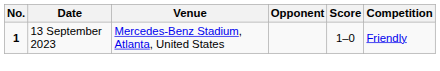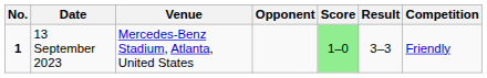+ column: Result | 3–3
13 September 2023 | Score: no background -> lightgreen background
